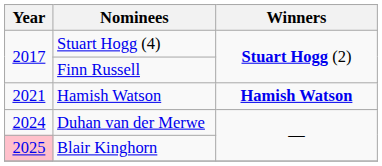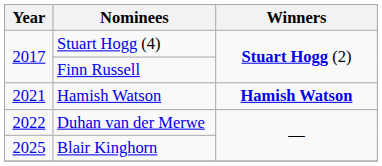Duhan van der Merwe | Year: 2024 -> 2022
Blair Kinghorn | Year: pink background -> no background
